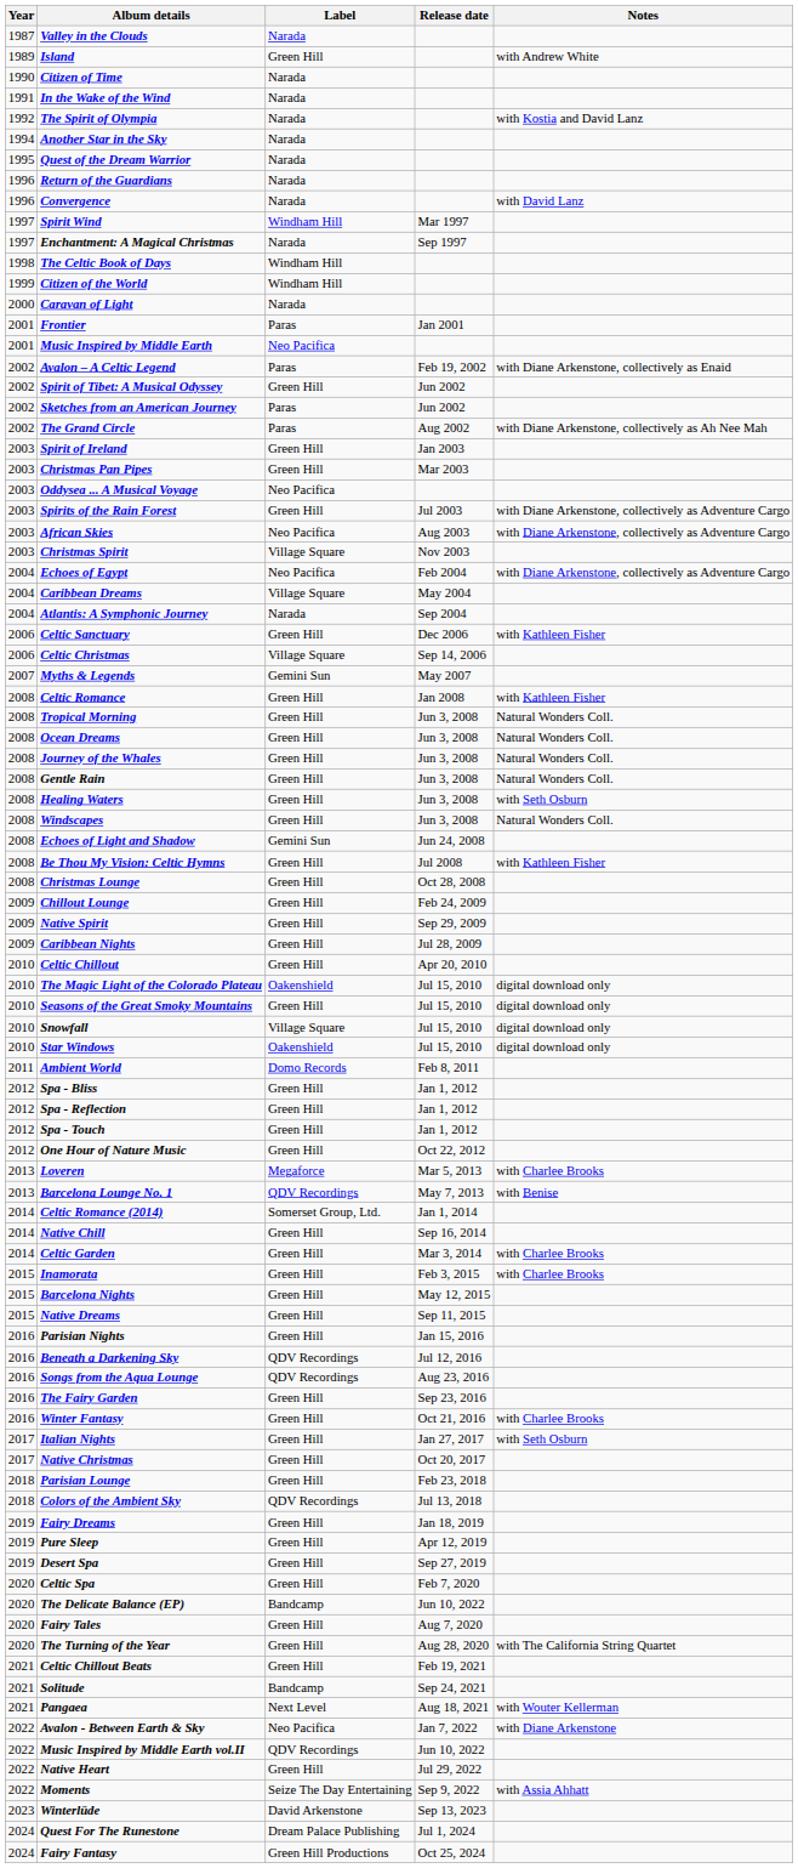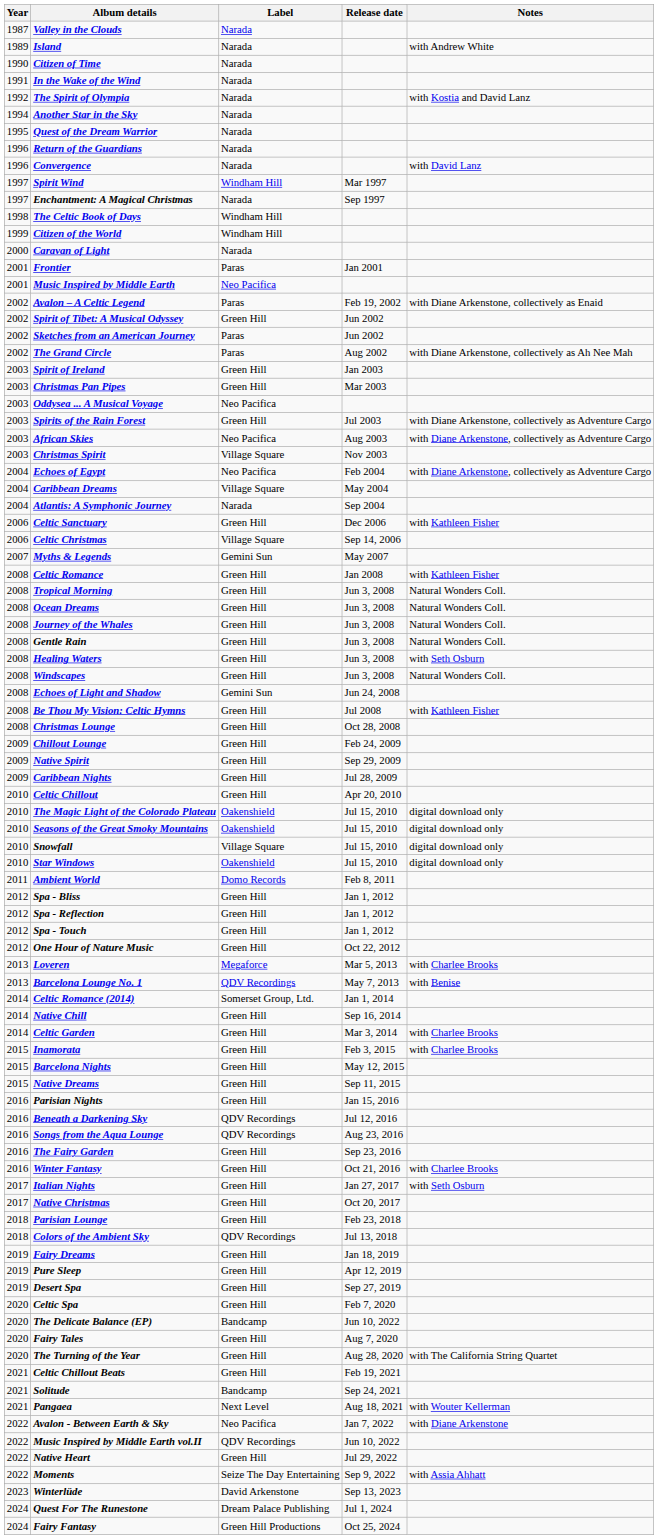Island | Label: Green Hill -> Narada
Seasons of the Great Smoky Mountains | Label: Green Hill -> Oakenshield
